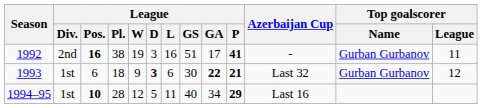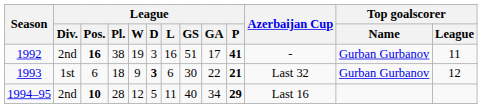1993 | League / GA: bold -> normal
1994–95 | League / Div.: 1st -> 2nd
